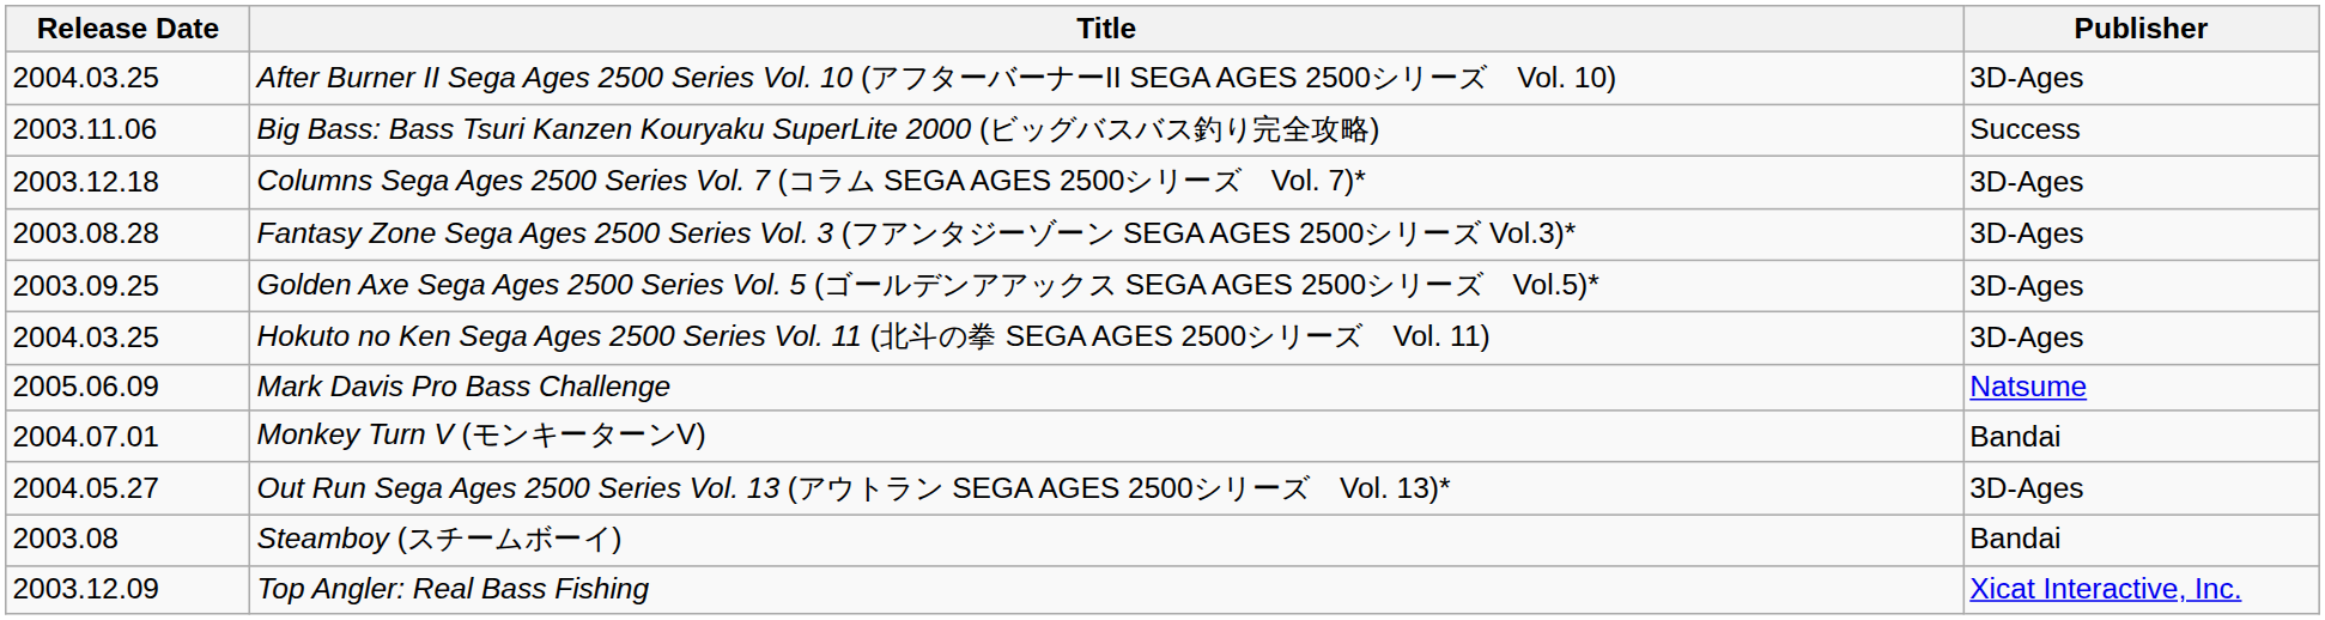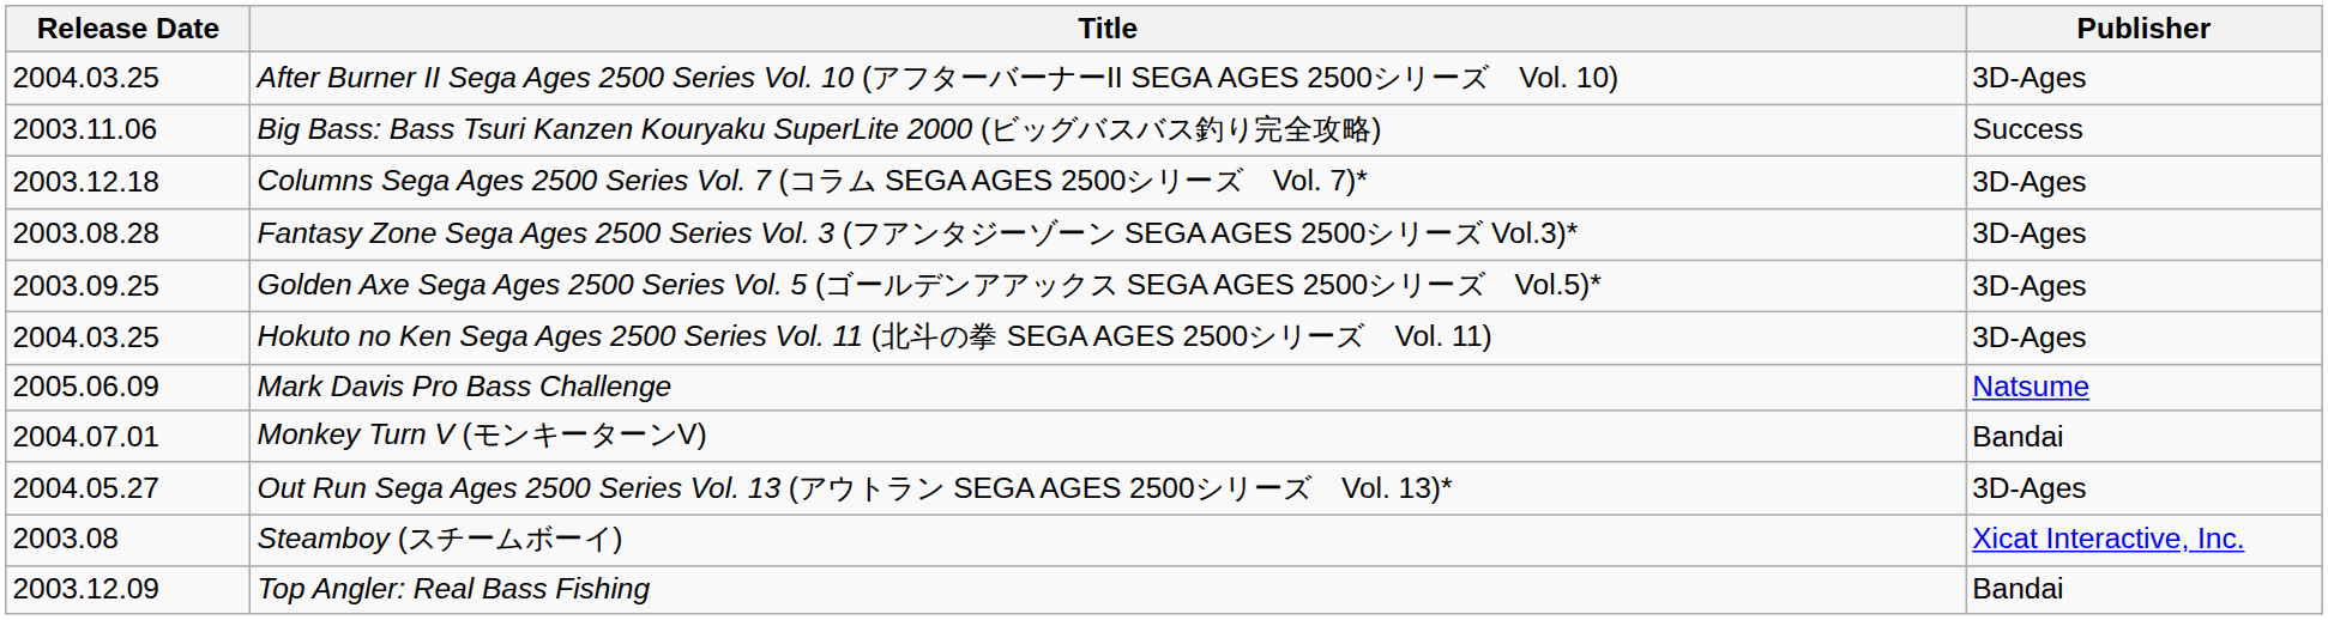Steamboy (スチームボーイ) | Publisher: Bandai -> Xicat Interactive, Inc.
Top Angler: Real Bass Fishing | Publisher: Xicat Interactive, Inc. -> Bandai
